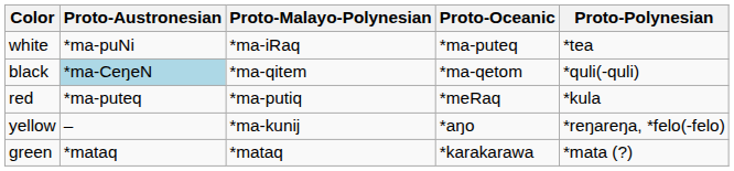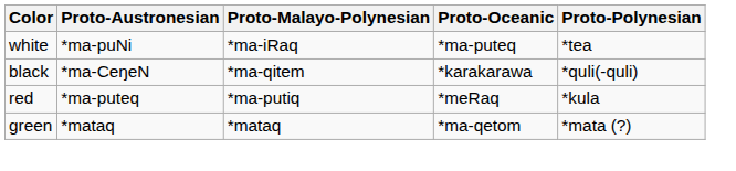black | Proto-Austronesian: lightblue background -> no background
black | Proto-Oceanic: *ma-qetom -> *karakarawa
- row: yellow | – | *ma-kunij | *aŋo | *reŋareŋa, *felo(-felo)
green | Proto-Oceanic: *karakarawa -> *ma-qetom
